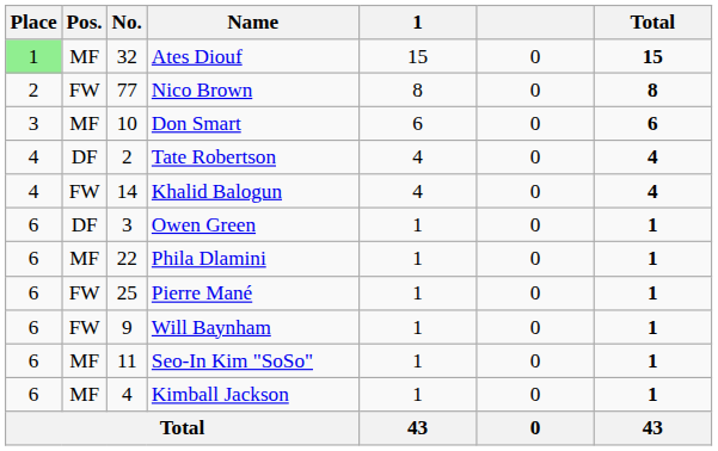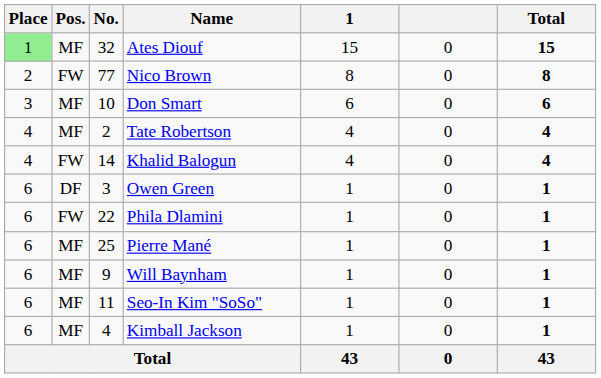Tate Robertson | Pos.: DF -> MF
Phila Dlamini | Pos.: MF -> FW
Pierre Mané | Pos.: FW -> MF
Will Baynham | Pos.: FW -> MF
